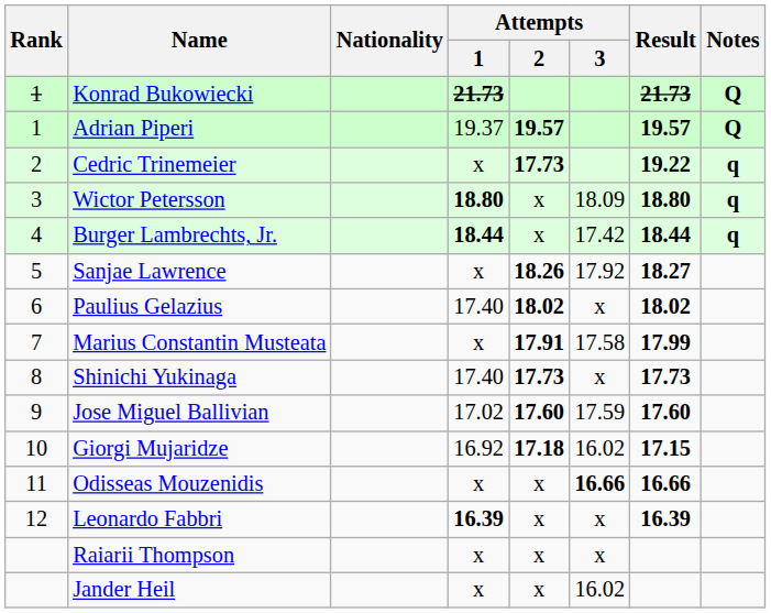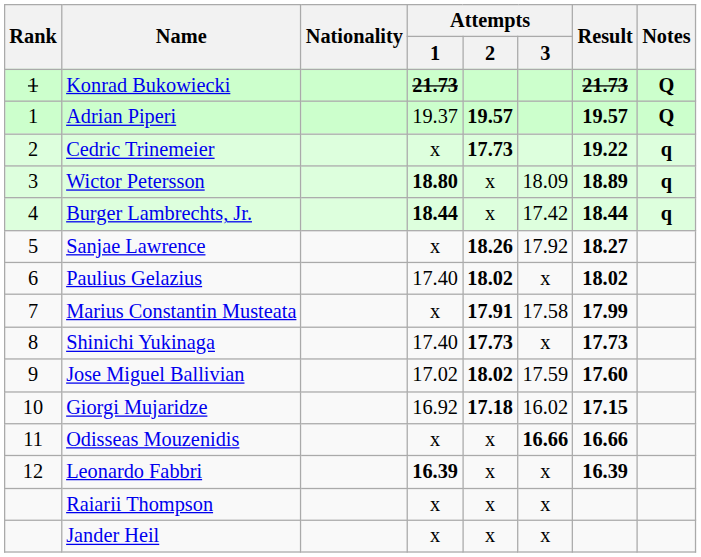Wictor Petersson | Result: 18.80 -> 18.89
Jose Miguel Ballivian | Attempts / 2: 17.60 -> 18.02
Jander Heil | Attempts / 3: 16.02 -> x
